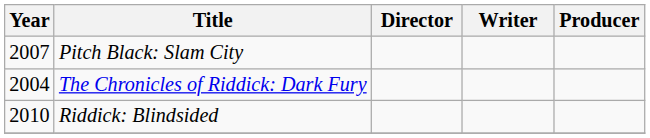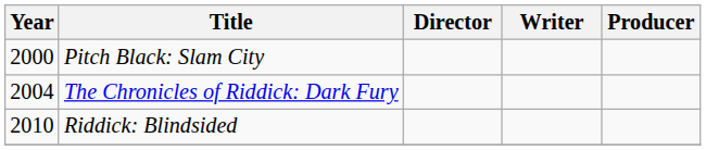Pitch Black: Slam City | Year: 2007 -> 2000
